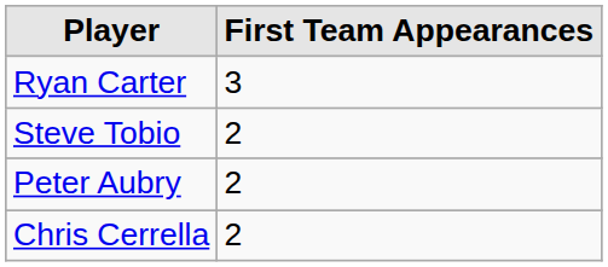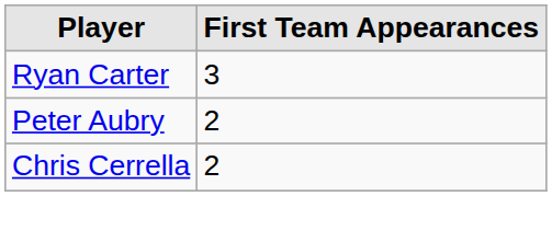- row: Steve Tobio | 2
